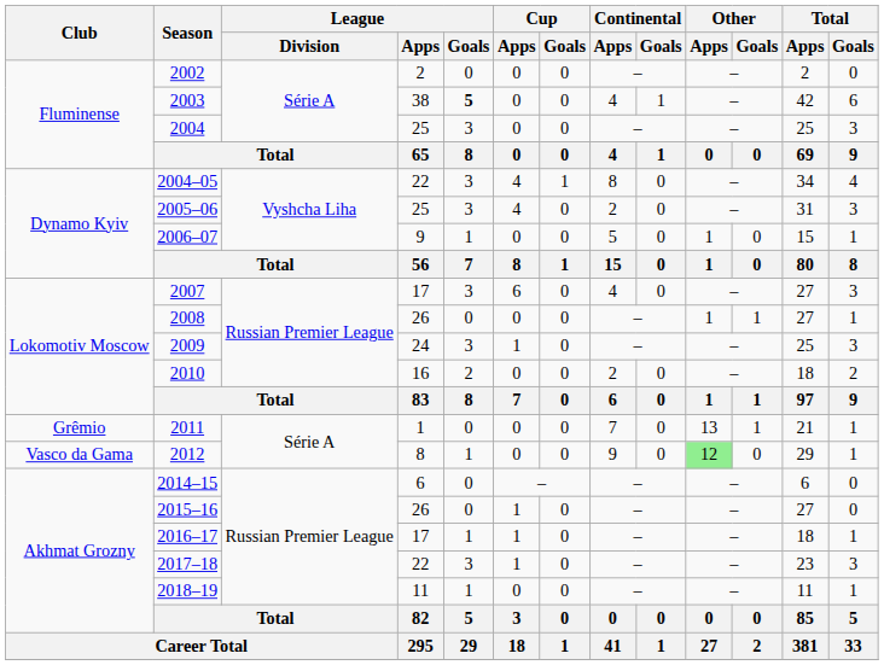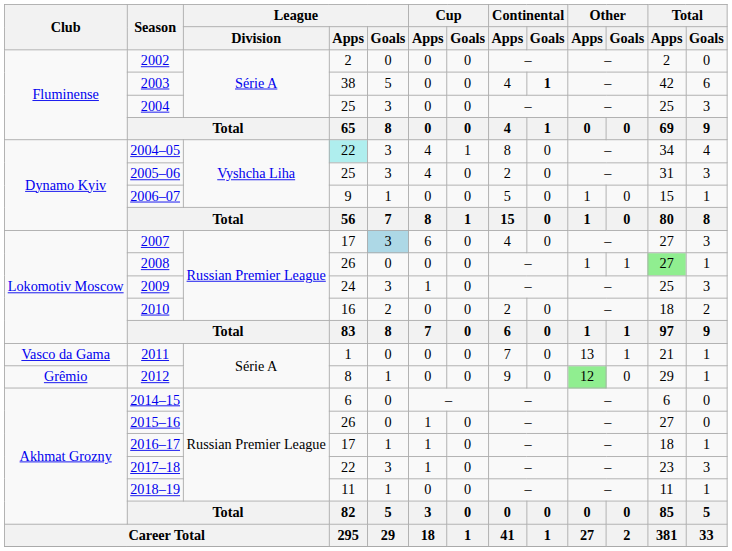2003 | League / Goals: bold -> normal
2003 | Continental / Goals: normal -> bold
2004–05 | League / Apps: no background -> paleturquoise background
2007 | League / Goals: no background -> lightblue background
2008 | Total / Apps: no background -> lightgreen background
2011 | Club: Grêmio -> Vasco da Gama
2012 | Club: Vasco da Gama -> Grêmio
